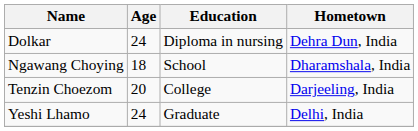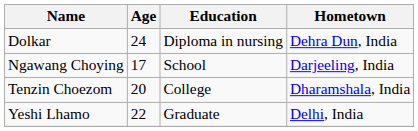Ngawang Choying | Age: 18 -> 17
Ngawang Choying | Hometown: Dharamshala, India -> Darjeeling, India
Tenzin Choezom | Hometown: Darjeeling, India -> Dharamshala, India
Yeshi Lhamo | Age: 24 -> 22
